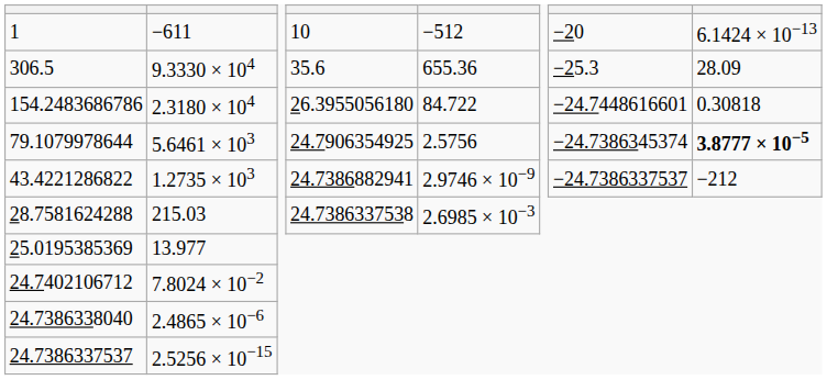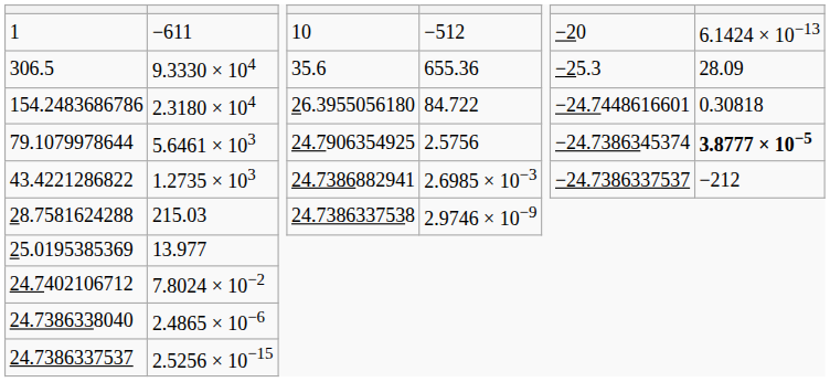43.4221286822 | column 5: 2.9746 × 10−9 -> 2.6985 × 10−3
28.7581624288 | column 5: 2.6985 × 10−3 -> 2.9746 × 10−9
